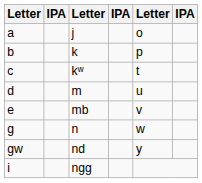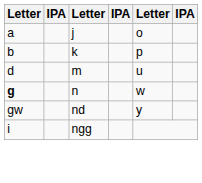- row: c | kʷ | t
- row: e | mb | v
n | column 1: normal -> bold
